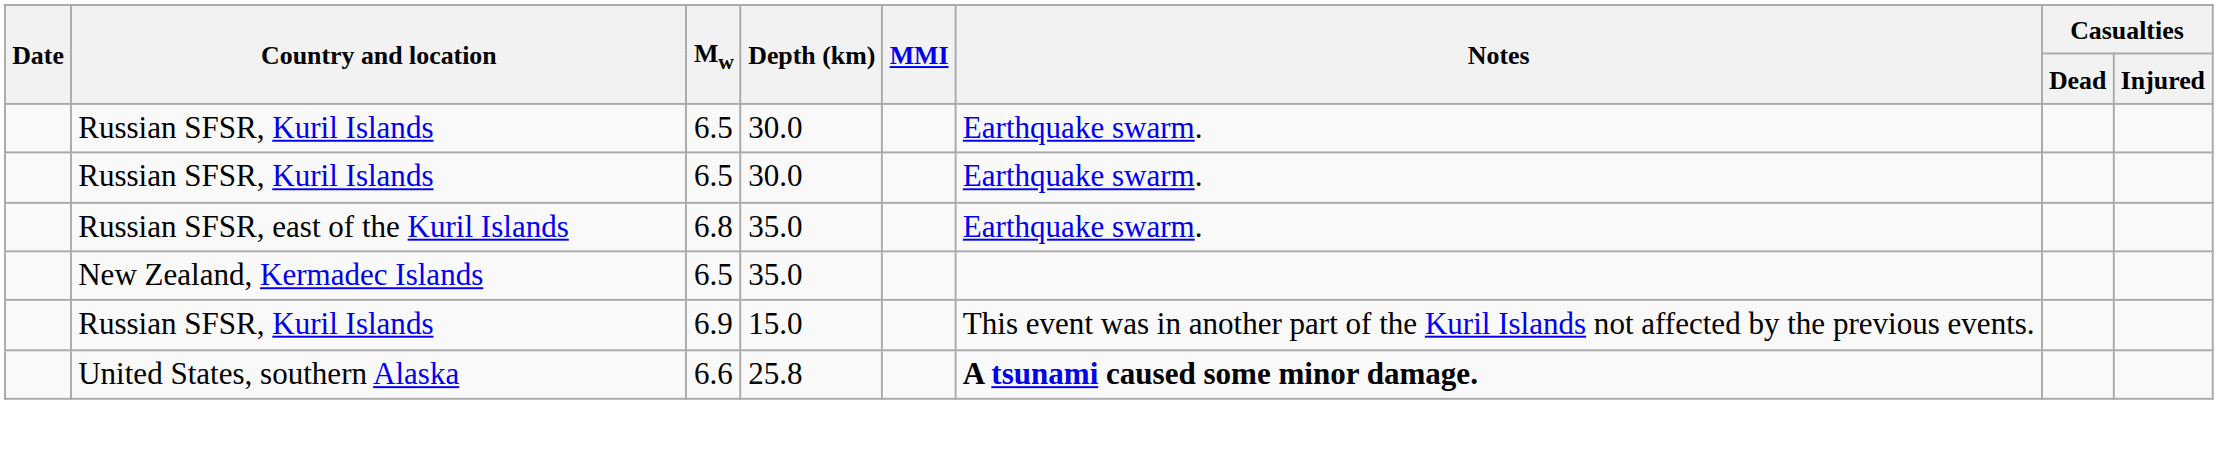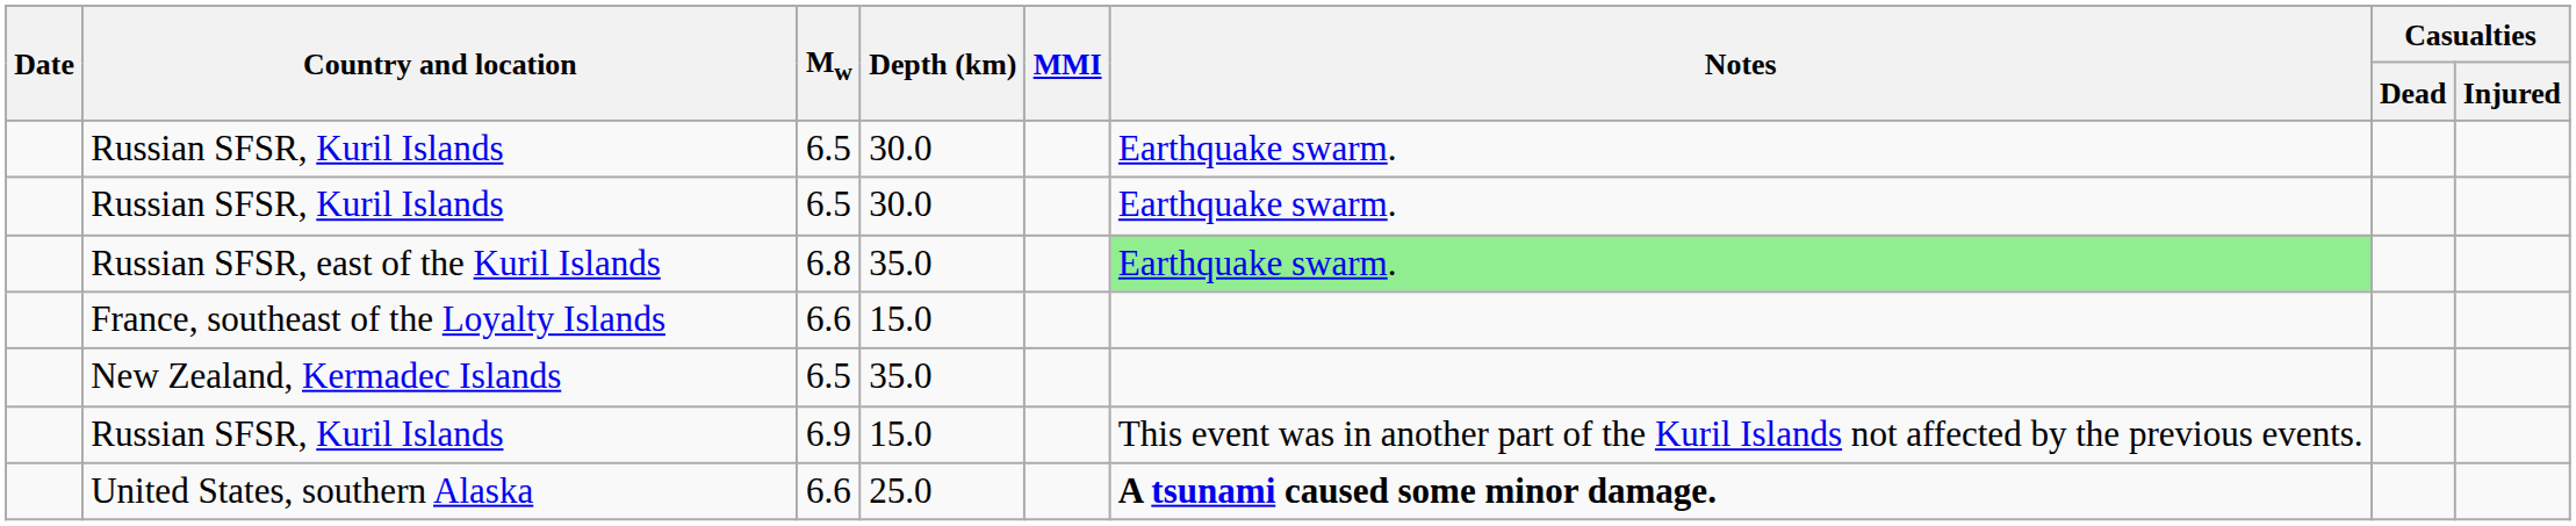Russian SFSR, east of the Kuril Islands | Notes: no background -> lightgreen background
+ row: France, southeast of the Loyalty Islands | 6.6 | 15.0
United States, southern Alaska | Depth (km): 25.8 -> 25.0
